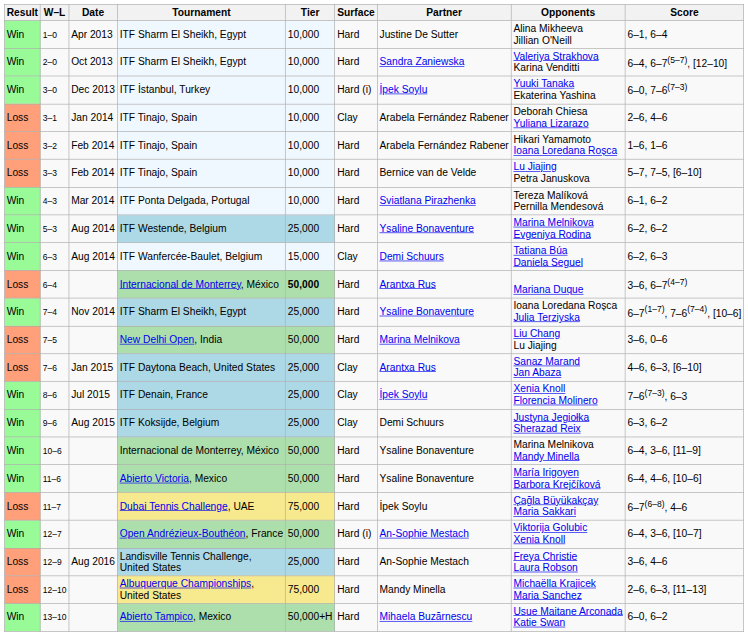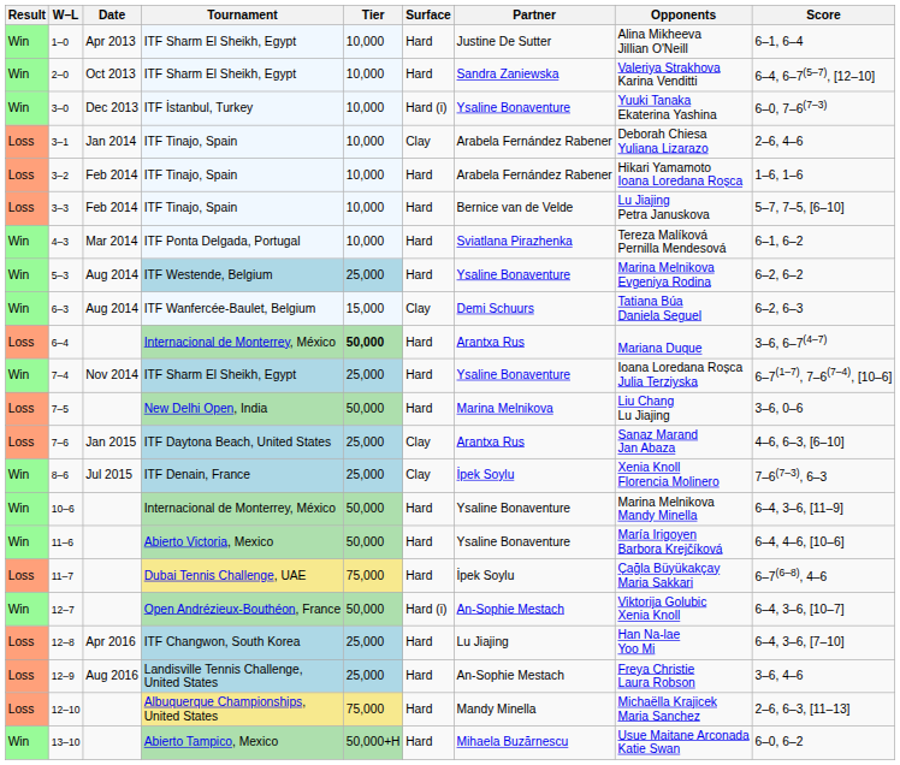3–0 | Partner: İpek Soylu -> Ysaline Bonaventure
- row: Win | 9–6 | Aug 2015 | ITF Koksijde, Belgium | 25,000 | Clay | Demi Schuurs | Justyna Jegiołka Sherazad Reix | 6–3, 6–2
+ row: Loss | 12–8 | Apr 2016 | ITF Changwon, South Korea | 25,000 | Hard | Lu Jiajing | Han Na-lae Yoo Mi | 6–4, 3–6, [7–10]
